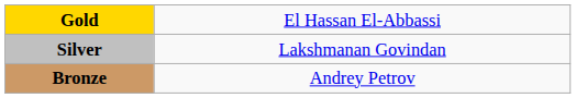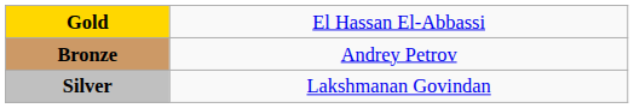rows swapped: Silver <-> Bronze
